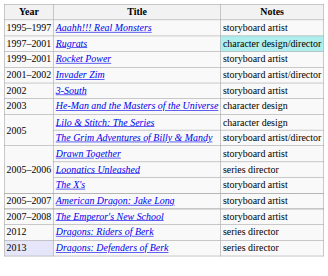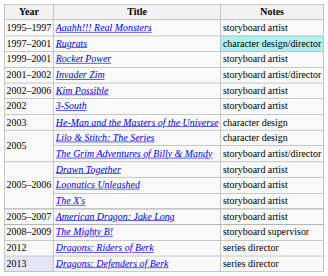+ row: 2002–2006 | Kim Possible | storyboard artist
Loonatics Unleashed | Notes: series director -> storyboard artist
- row: 2007–2008 | The Emperor's New School | storyboard artist
+ row: 2008–2009 | The Mighty B! | storyboard supervisor
